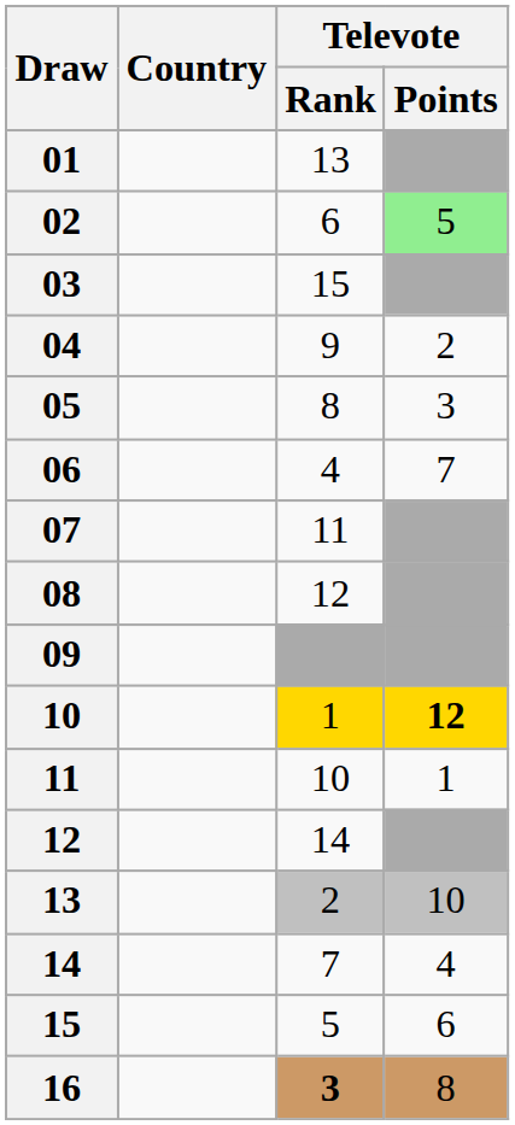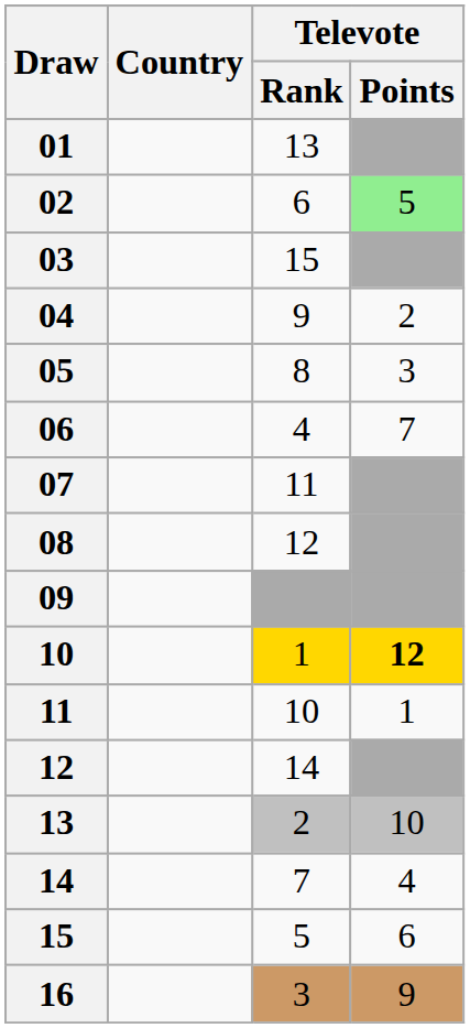16 | Televote / Rank: bold -> normal
16 | Televote / Points: 8 -> 9
